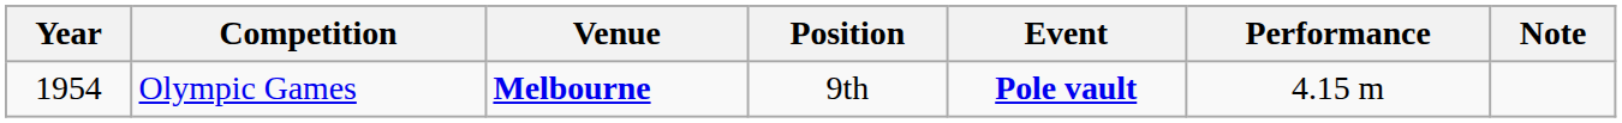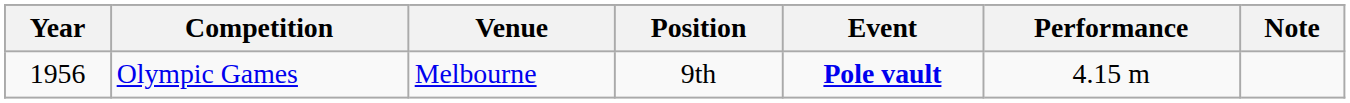Olympic Games | Year: 1954 -> 1956
Olympic Games | Venue: bold -> normal
